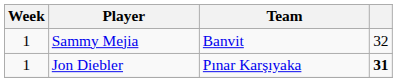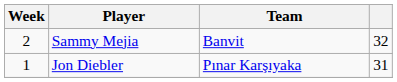Sammy Mejia | Week: 1 -> 2
Jon Diebler | column 4: bold -> normal
